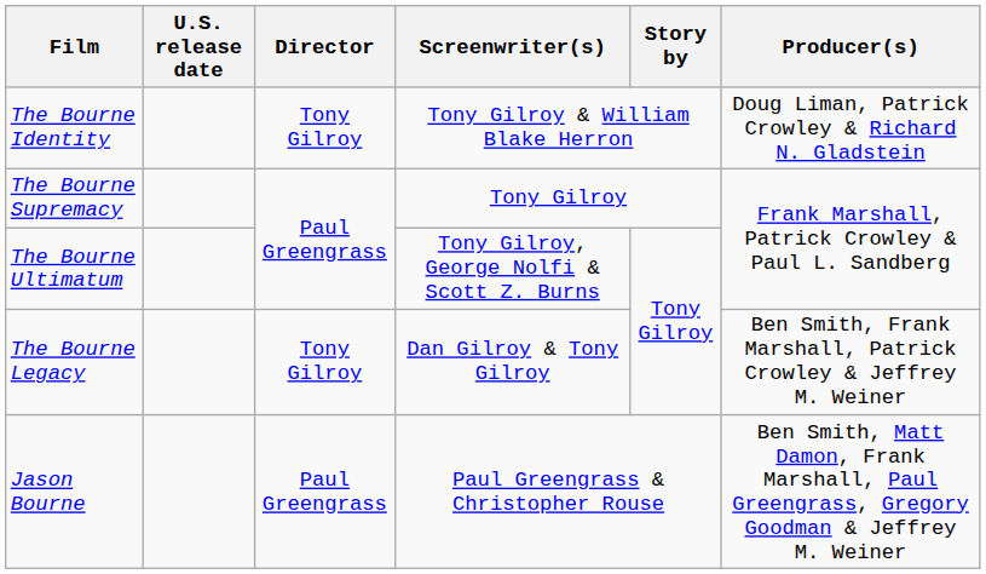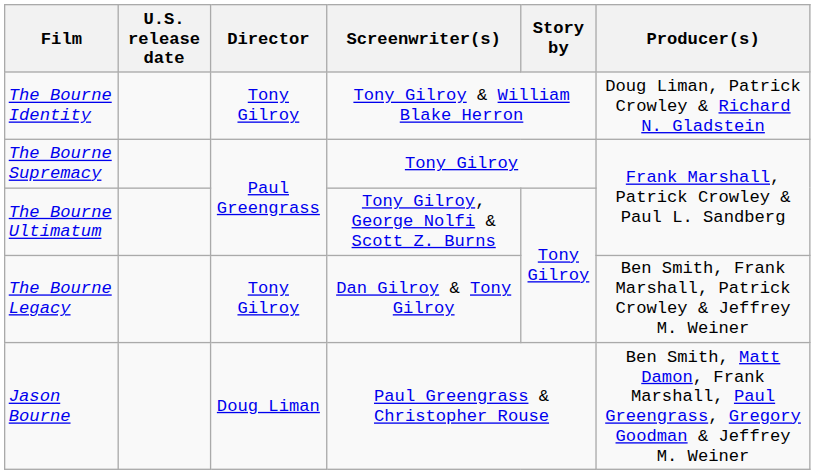Jason Bourne | Director: Paul Greengrass -> Doug Liman
